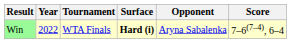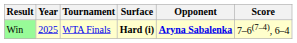Win | Year: 2022 -> 2025
Win | Opponent: normal -> bold
